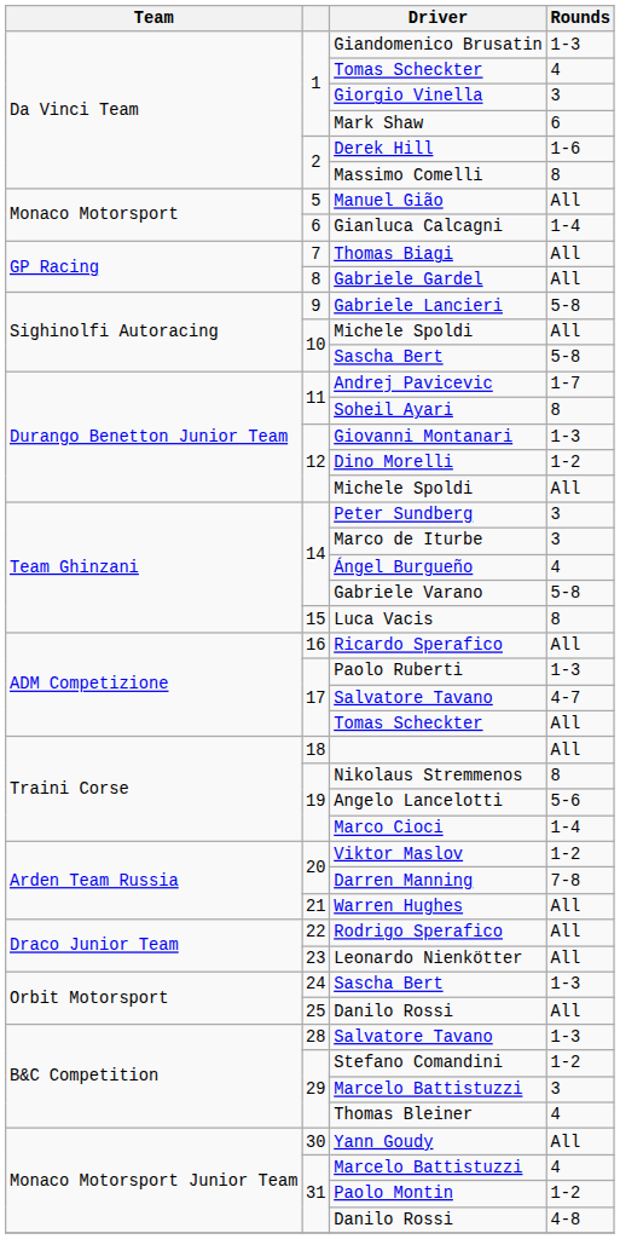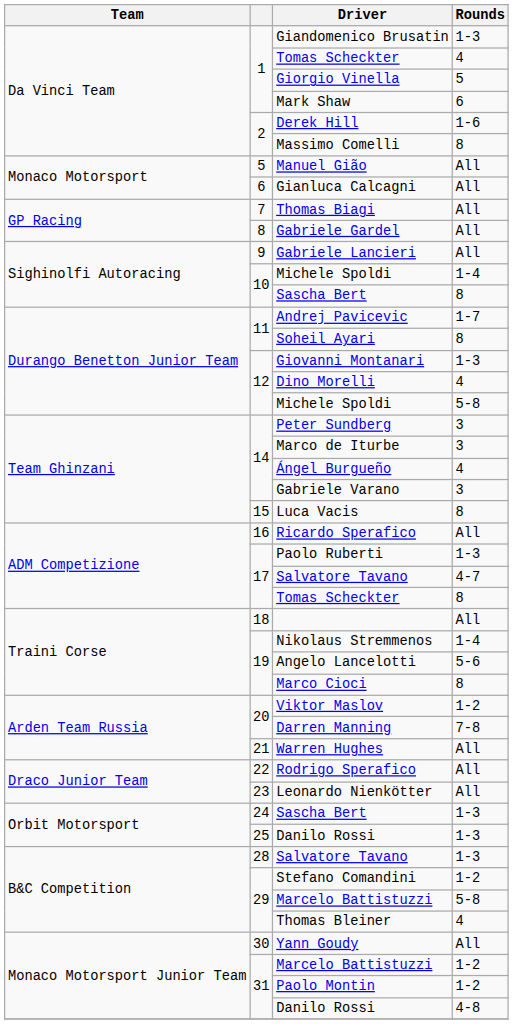Giorgio Vinella | Rounds: 3 -> 5
Gianluca Calcagni | Rounds: 1-4 -> All
Gabriele Lancieri | Rounds: 5-8 -> All
10 / Michele Spoldi | Rounds: All -> 1-4
10 / Sascha Bert | Rounds: 5-8 -> 8
Dino Morelli | Rounds: 1-2 -> 4
12 / Michele Spoldi | Rounds: All -> 5-8
Gabriele Varano | Rounds: 5-8 -> 3
17 / Tomas Scheckter | Rounds: All -> 8
Nikolaus Stremmenos | Rounds: 8 -> 1-4
Marco Cioci | Rounds: 1-4 -> 8
25 / Danilo Rossi | Rounds: All -> 1-3
29 / Marcelo Battistuzzi | Rounds: 3 -> 5-8
31 / Marcelo Battistuzzi | Rounds: 4 -> 1-2
